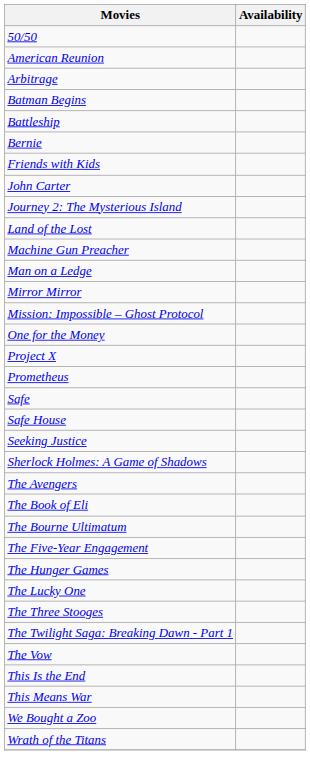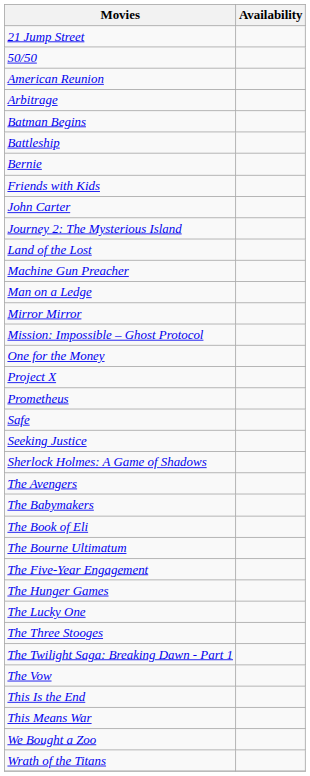+ row: 21 Jump Street
- row: Safe House
+ row: The Babymakers
